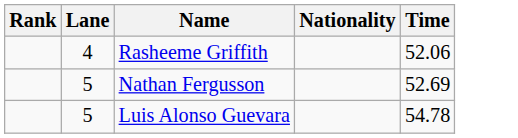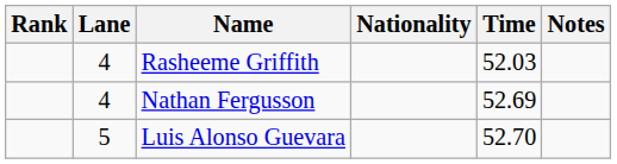+ column: Notes
Rasheeme Griffith | Time: 52.06 -> 52.03
Nathan Fergusson | Lane: 5 -> 4
Luis Alonso Guevara | Time: 54.78 -> 52.70
